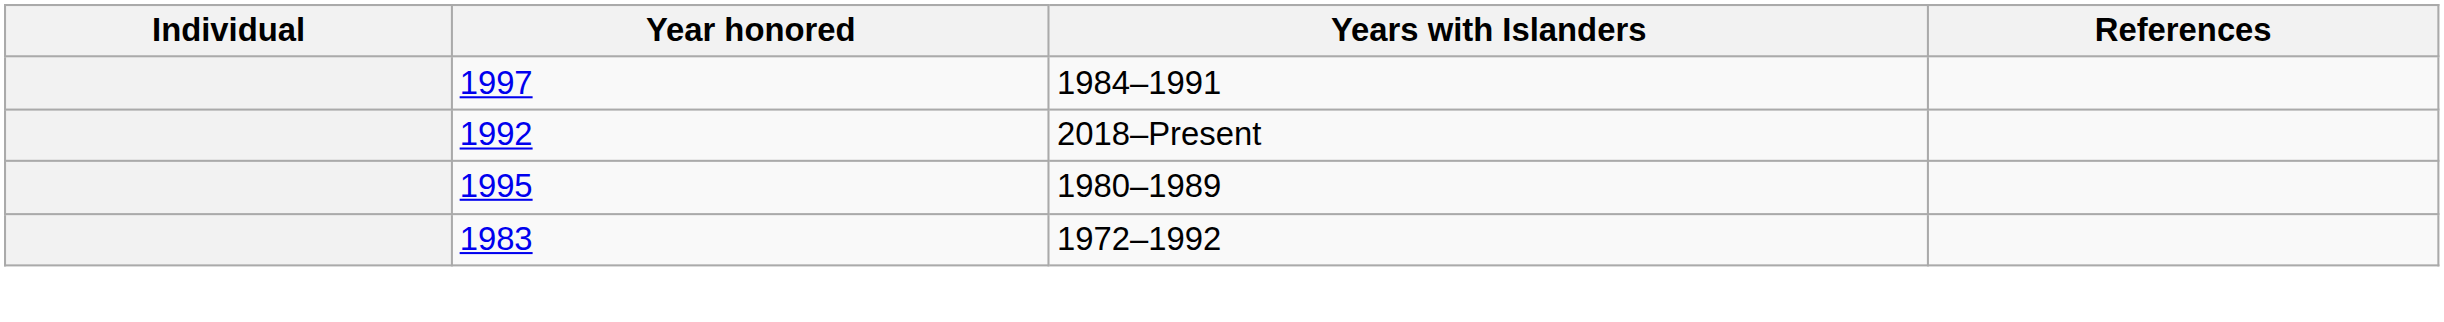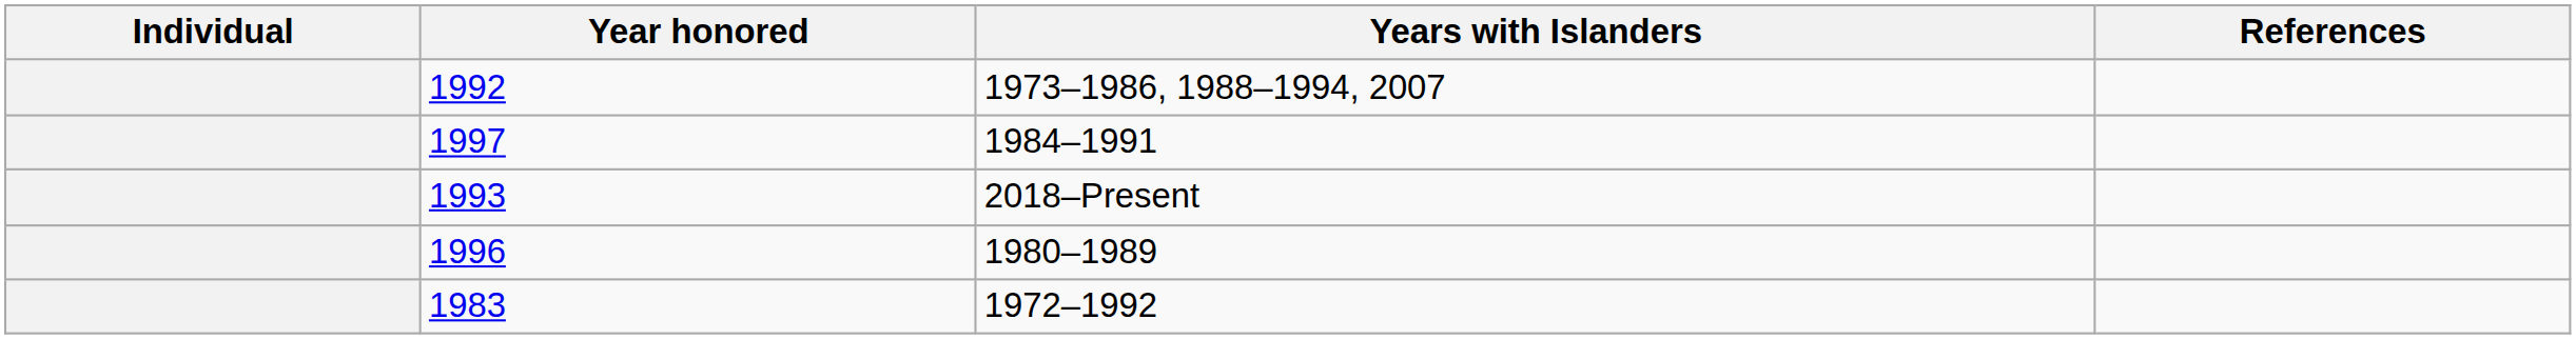+ row: 1992 | 1973–1986, 1988–1994, 2007
2018–Present | Year honored: 1992 -> 1993
1980–1989 | Year honored: 1995 -> 1996
